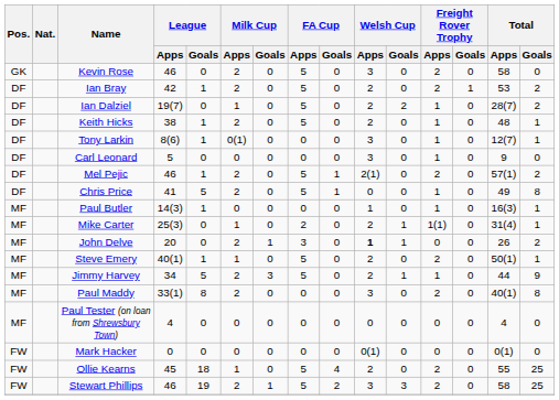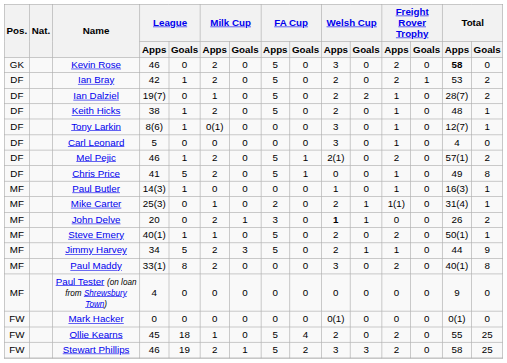Kevin Rose | Total / Apps: normal -> bold
Carl Leonard | Total / Apps: 9 -> 4
Paul Tester (on loan from Shrewsbury Town) | Total / Apps: 4 -> 9
